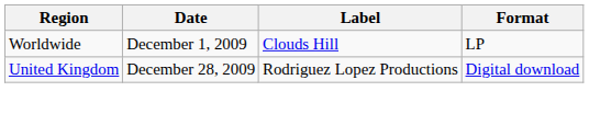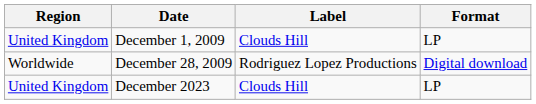December 1, 2009 | Region: Worldwide -> United Kingdom
December 28, 2009 | Region: United Kingdom -> Worldwide
+ row: United Kingdom | December 2023 | Clouds Hill | LP
